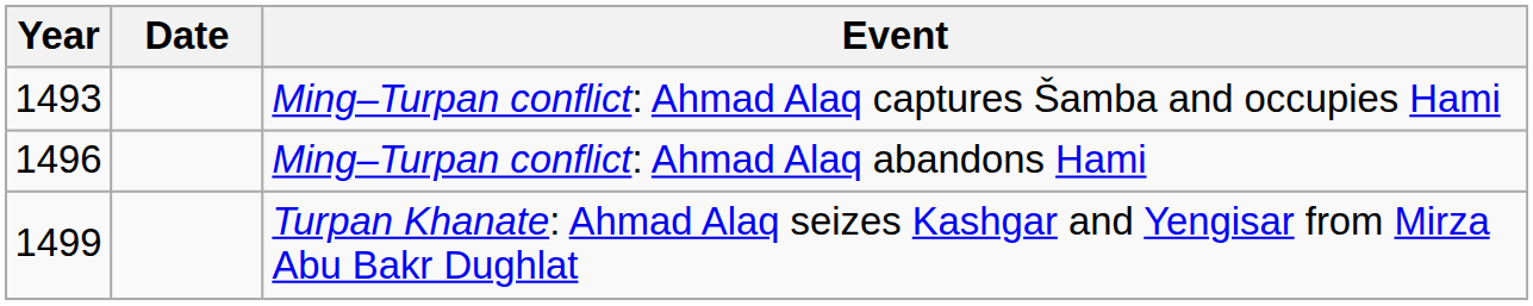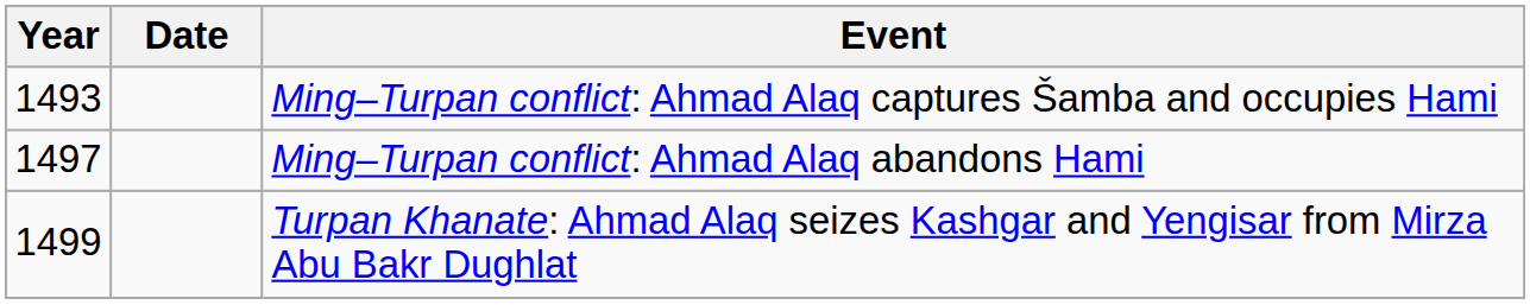Ming–Turpan conflict: Ahmad Alaq abandons Hami | Year: 1496 -> 1497
